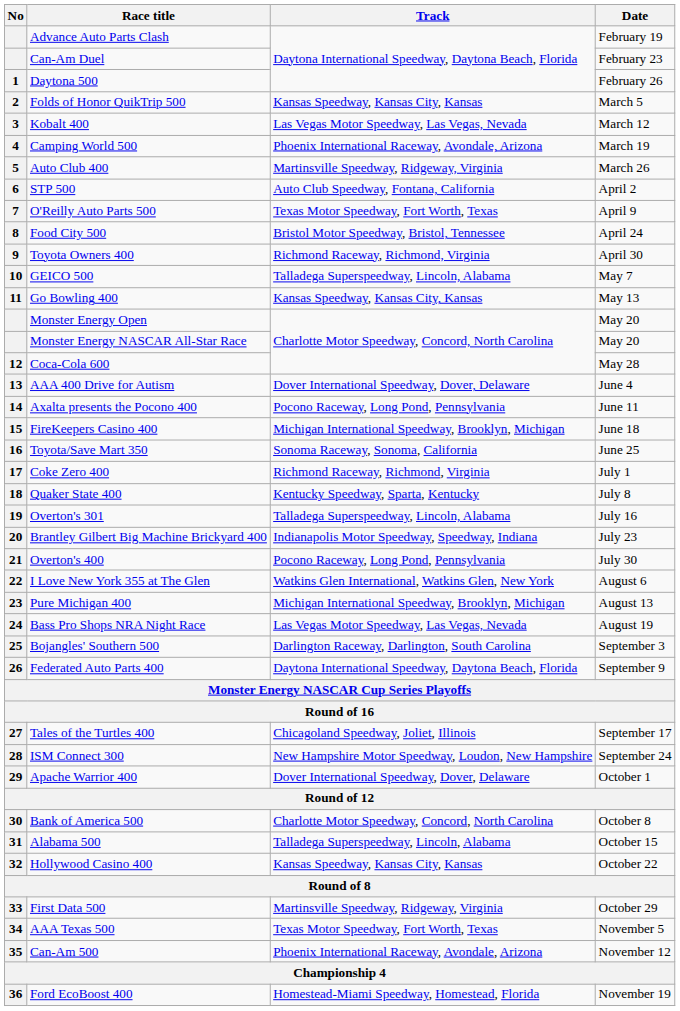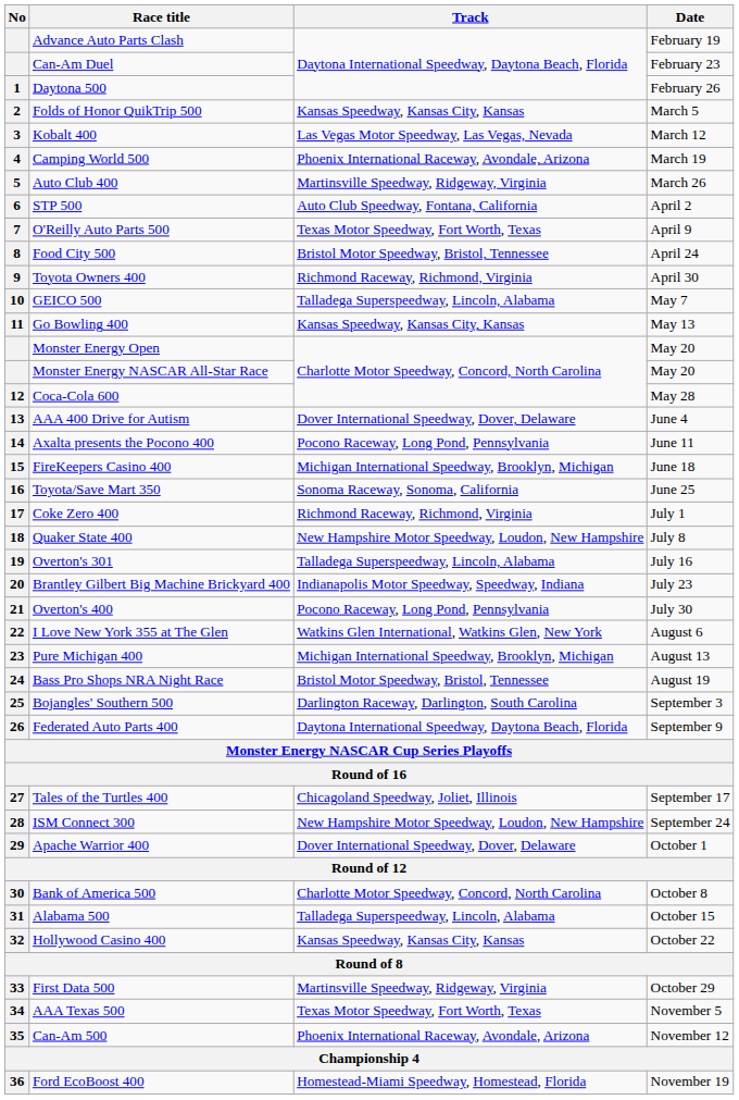Quaker State 400 | Track: Kentucky Speedway, Sparta, Kentucky -> New Hampshire Motor Speedway, Loudon, New Hampshire
Bass Pro Shops NRA Night Race | Track: Las Vegas Motor Speedway, Las Vegas, Nevada -> Bristol Motor Speedway, Bristol, Tennessee
